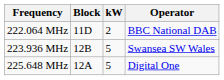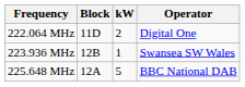222.064 MHz | Operator: BBC National DAB -> Digital One
223.936 MHz | kW: 5 -> 1
225.648 MHz | Operator: Digital One -> BBC National DAB
